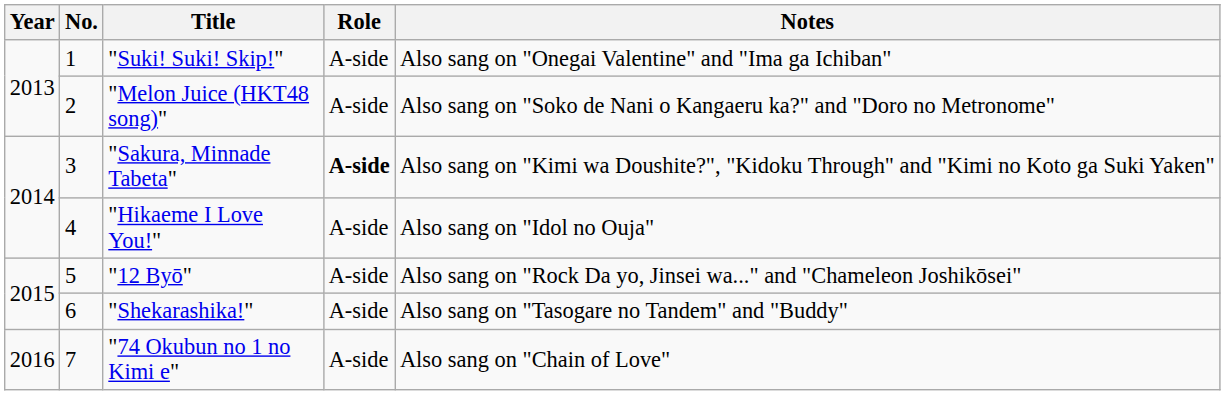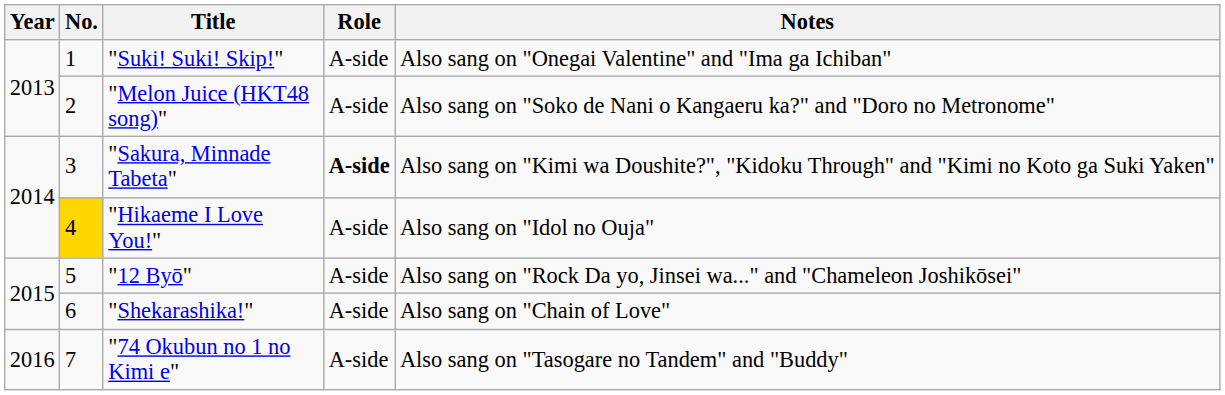"Hikaeme I Love You!" | No.: no background -> gold background
"Shekarashika!" | Notes: Also sang on "Tasogare no Tandem" and "Buddy" -> Also sang on "Chain of Love"
"74 Okubun no 1 no Kimi e" | Notes: Also sang on "Chain of Love" -> Also sang on "Tasogare no Tandem" and "Buddy"
